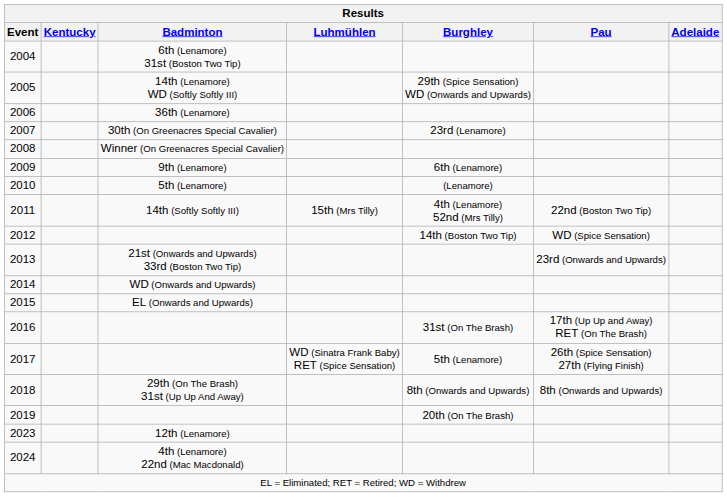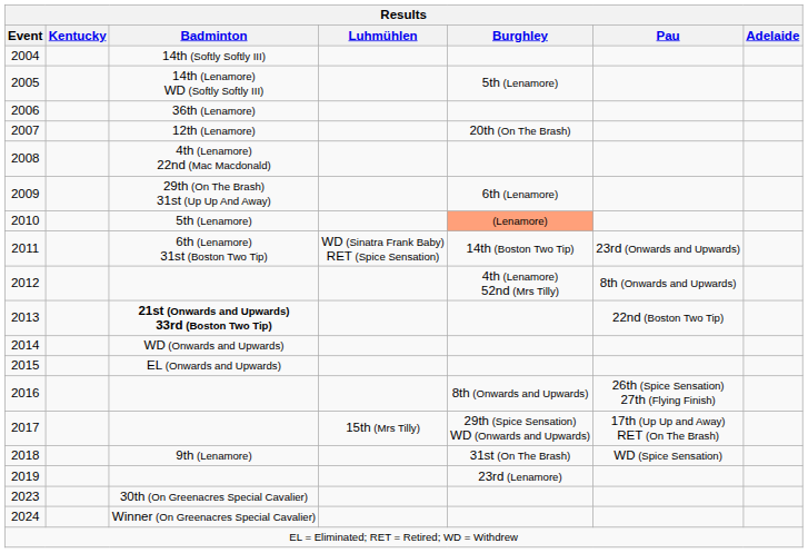2004 | Badminton: 6th (Lenamore) 31st (Boston Two Tip) -> 14th (Softly Softly III)
2005 | Burghley: 29th (Spice Sensation) WD (Onwards and Upwards) -> 5th (Lenamore)
2007 | Badminton: 30th (On Greenacres Special Cavalier) -> 12th (Lenamore)
2007 | Burghley: 23rd (Lenamore) -> 20th (On The Brash)
2008 | Badminton: Winner (On Greenacres Special Cavalier) -> 4th (Lenamore) 22nd (Mac Macdonald)
2009 | Badminton: 9th (Lenamore) -> 29th (On The Brash) 31st (Up Up And Away)
2010 | Burghley: no background -> lightsalmon background
2011 | Badminton: 14th (Softly Softly III) -> 6th (Lenamore) 31st (Boston Two Tip)
2011 | Luhmühlen: 15th (Mrs Tilly) -> WD (Sinatra Frank Baby) RET (Spice Sensation)
2011 | Burghley: 4th (Lenamore) 52nd (Mrs Tilly) -> 14th (Boston Two Tip)
2011 | Pau: 22nd (Boston Two Tip) -> 23rd (Onwards and Upwards)
2012 | Burghley: 14th (Boston Two Tip) -> 4th (Lenamore) 52nd (Mrs Tilly)
2012 | Pau: WD (Spice Sensation) -> 8th (Onwards and Upwards)
2013 | Badminton: normal -> bold
2013 | Pau: 23rd (Onwards and Upwards) -> 22nd (Boston Two Tip)
2016 | Burghley: 31st (On The Brash) -> 8th (Onwards and Upwards)
2016 | Pau: 17th (Up Up and Away) RET (On The Brash) -> 26th (Spice Sensation) 27th (Flying Finish)
2017 | Luhmühlen: WD (Sinatra Frank Baby) RET (Spice Sensation) -> 15th (Mrs Tilly)
2017 | Burghley: 5th (Lenamore) -> 29th (Spice Sensation) WD (Onwards and Upwards)
2017 | Pau: 26th (Spice Sensation) 27th (Flying Finish) -> 17th (Up Up and Away) RET (On The Brash)
2018 | Badminton: 29th (On The Brash) 31st (Up Up And Away) -> 9th (Lenamore)
2018 | Burghley: 8th (Onwards and Upwards) -> 31st (On The Brash)
2018 | Pau: 8th (Onwards and Upwards) -> WD (Spice Sensation)
2019 | Burghley: 20th (On The Brash) -> 23rd (Lenamore)
2023 | Badminton: 12th (Lenamore) -> 30th (On Greenacres Special Cavalier)
2024 | Badminton: 4th (Lenamore) 22nd (Mac Macdonald) -> Winner (On Greenacres Special Cavalier)
